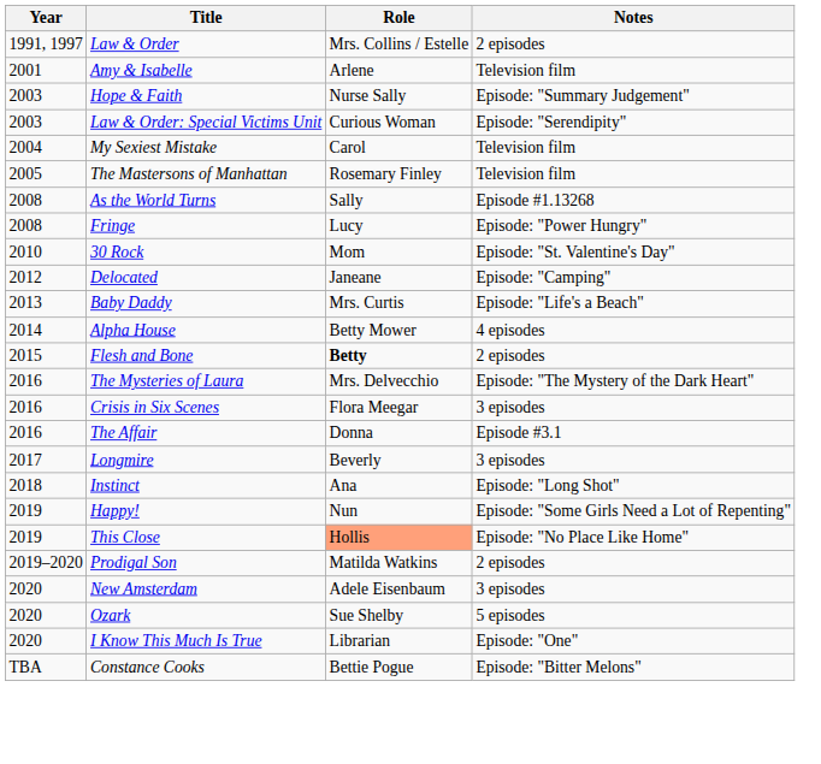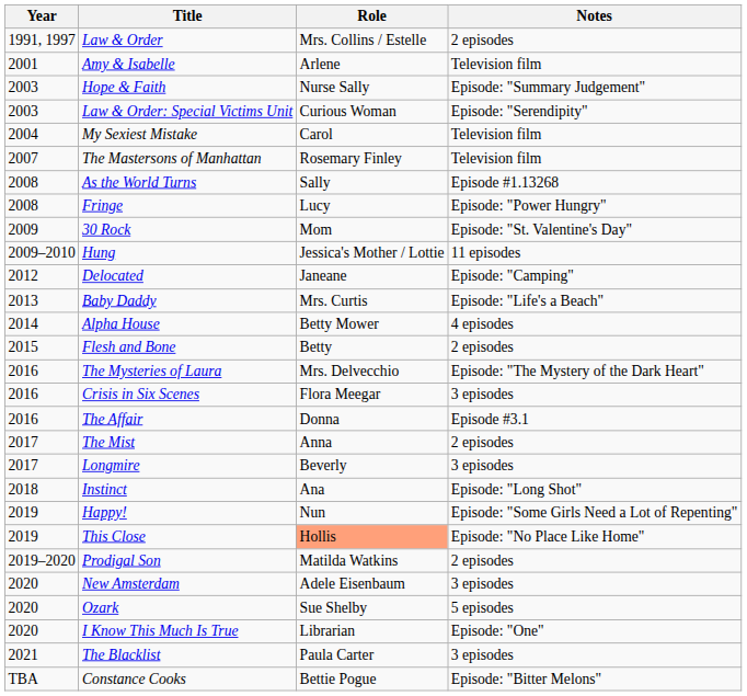The Mastersons of Manhattan | Year: 2005 -> 2007
30 Rock | Year: 2010 -> 2009
+ row: 2009–2010 | Hung | Jessica's Mother / Lottie | 11 episodes
Flesh and Bone | Role: bold -> normal
+ row: 2017 | The Mist | Anna | 2 episodes
+ row: 2021 | The Blacklist | Paula Carter | 3 episodes
